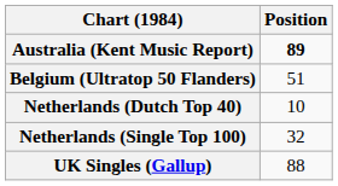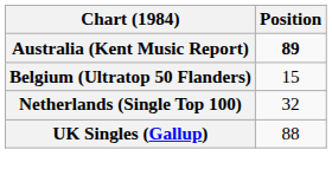Belgium (Ultratop 50 Flanders) | Position: 51 -> 15
- row: Netherlands (Dutch Top 40) | 10
